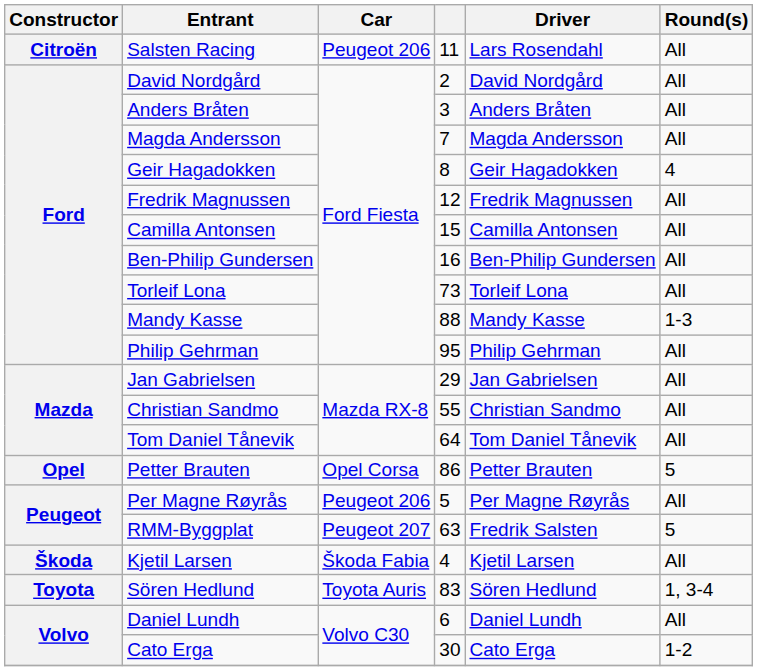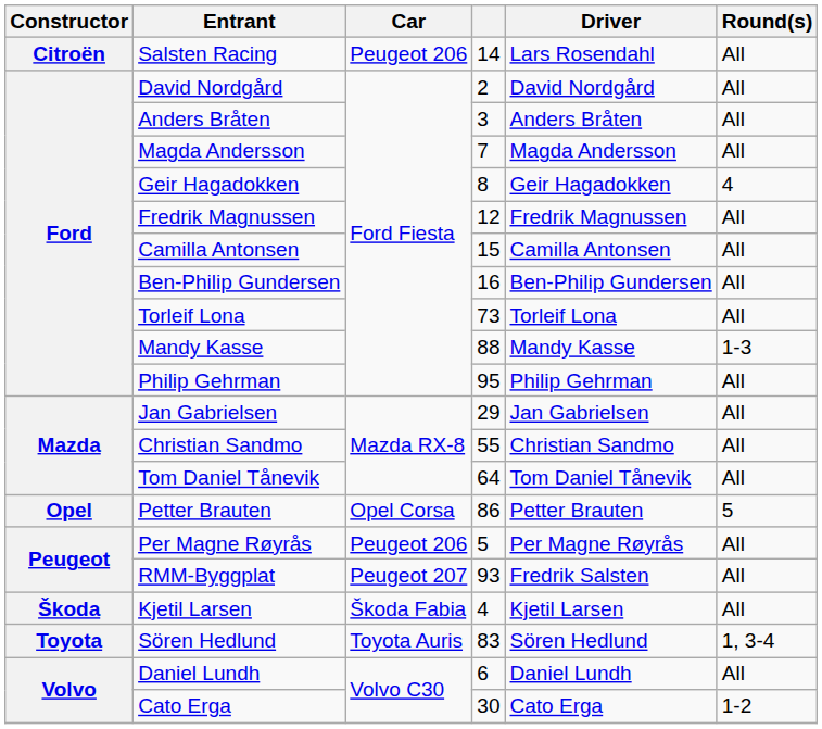Salsten Racing | column 4: 11 -> 14
RMM-Byggplat | column 4: 63 -> 93
RMM-Byggplat | Round(s): 5 -> All
